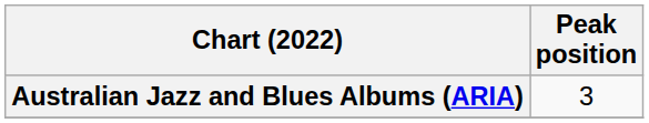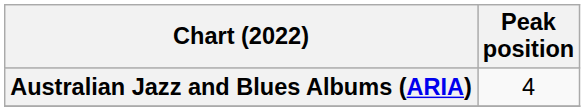Australian Jazz and Blues Albums (ARIA) | Peak position: 3 -> 4
